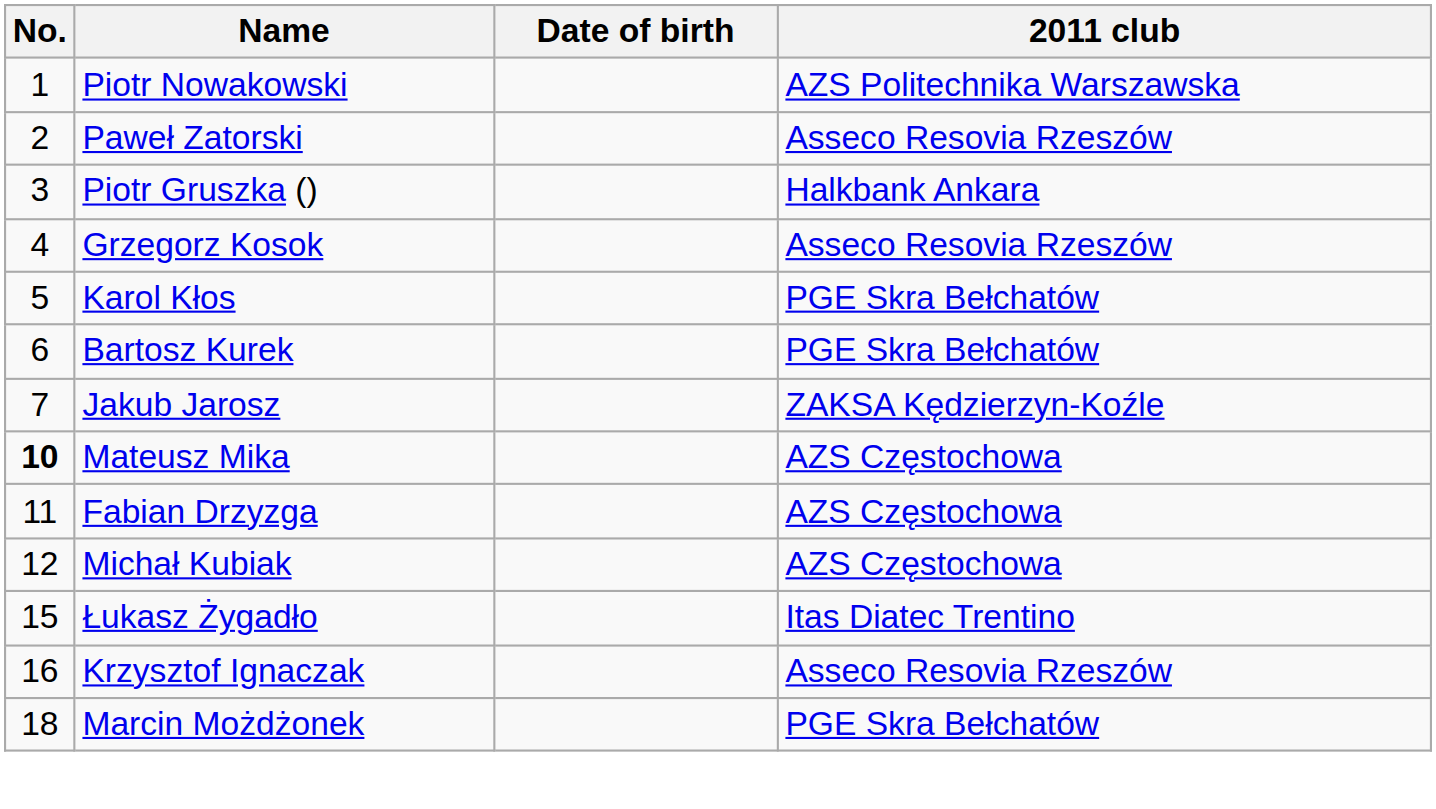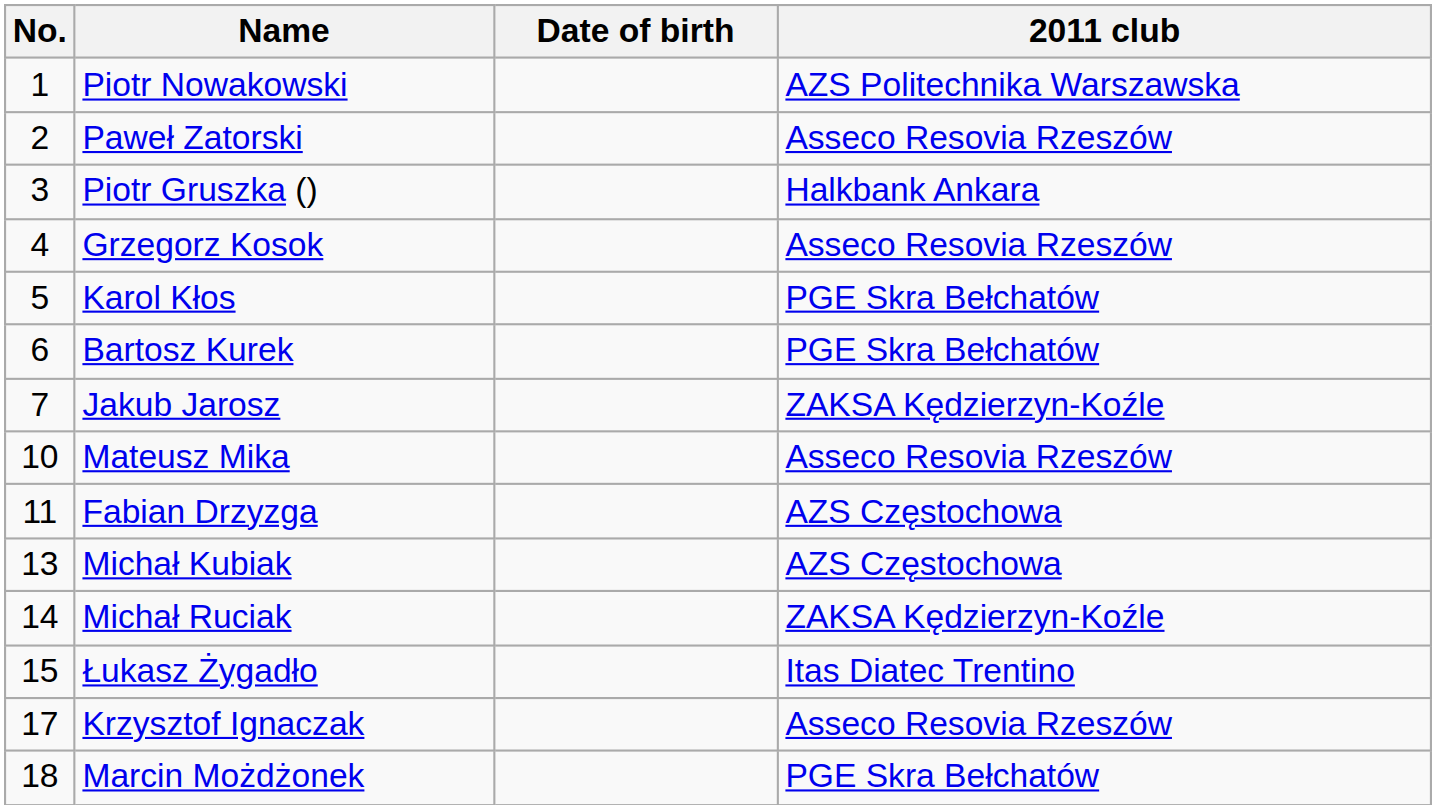Mateusz Mika | No.: bold -> normal
Mateusz Mika | 2011 club: AZS Częstochowa -> Asseco Resovia Rzeszów
Michał Kubiak | No.: 12 -> 13
+ row: 14 | Michał Ruciak | ZAKSA Kędzierzyn-Koźle
Krzysztof Ignaczak | No.: 16 -> 17
